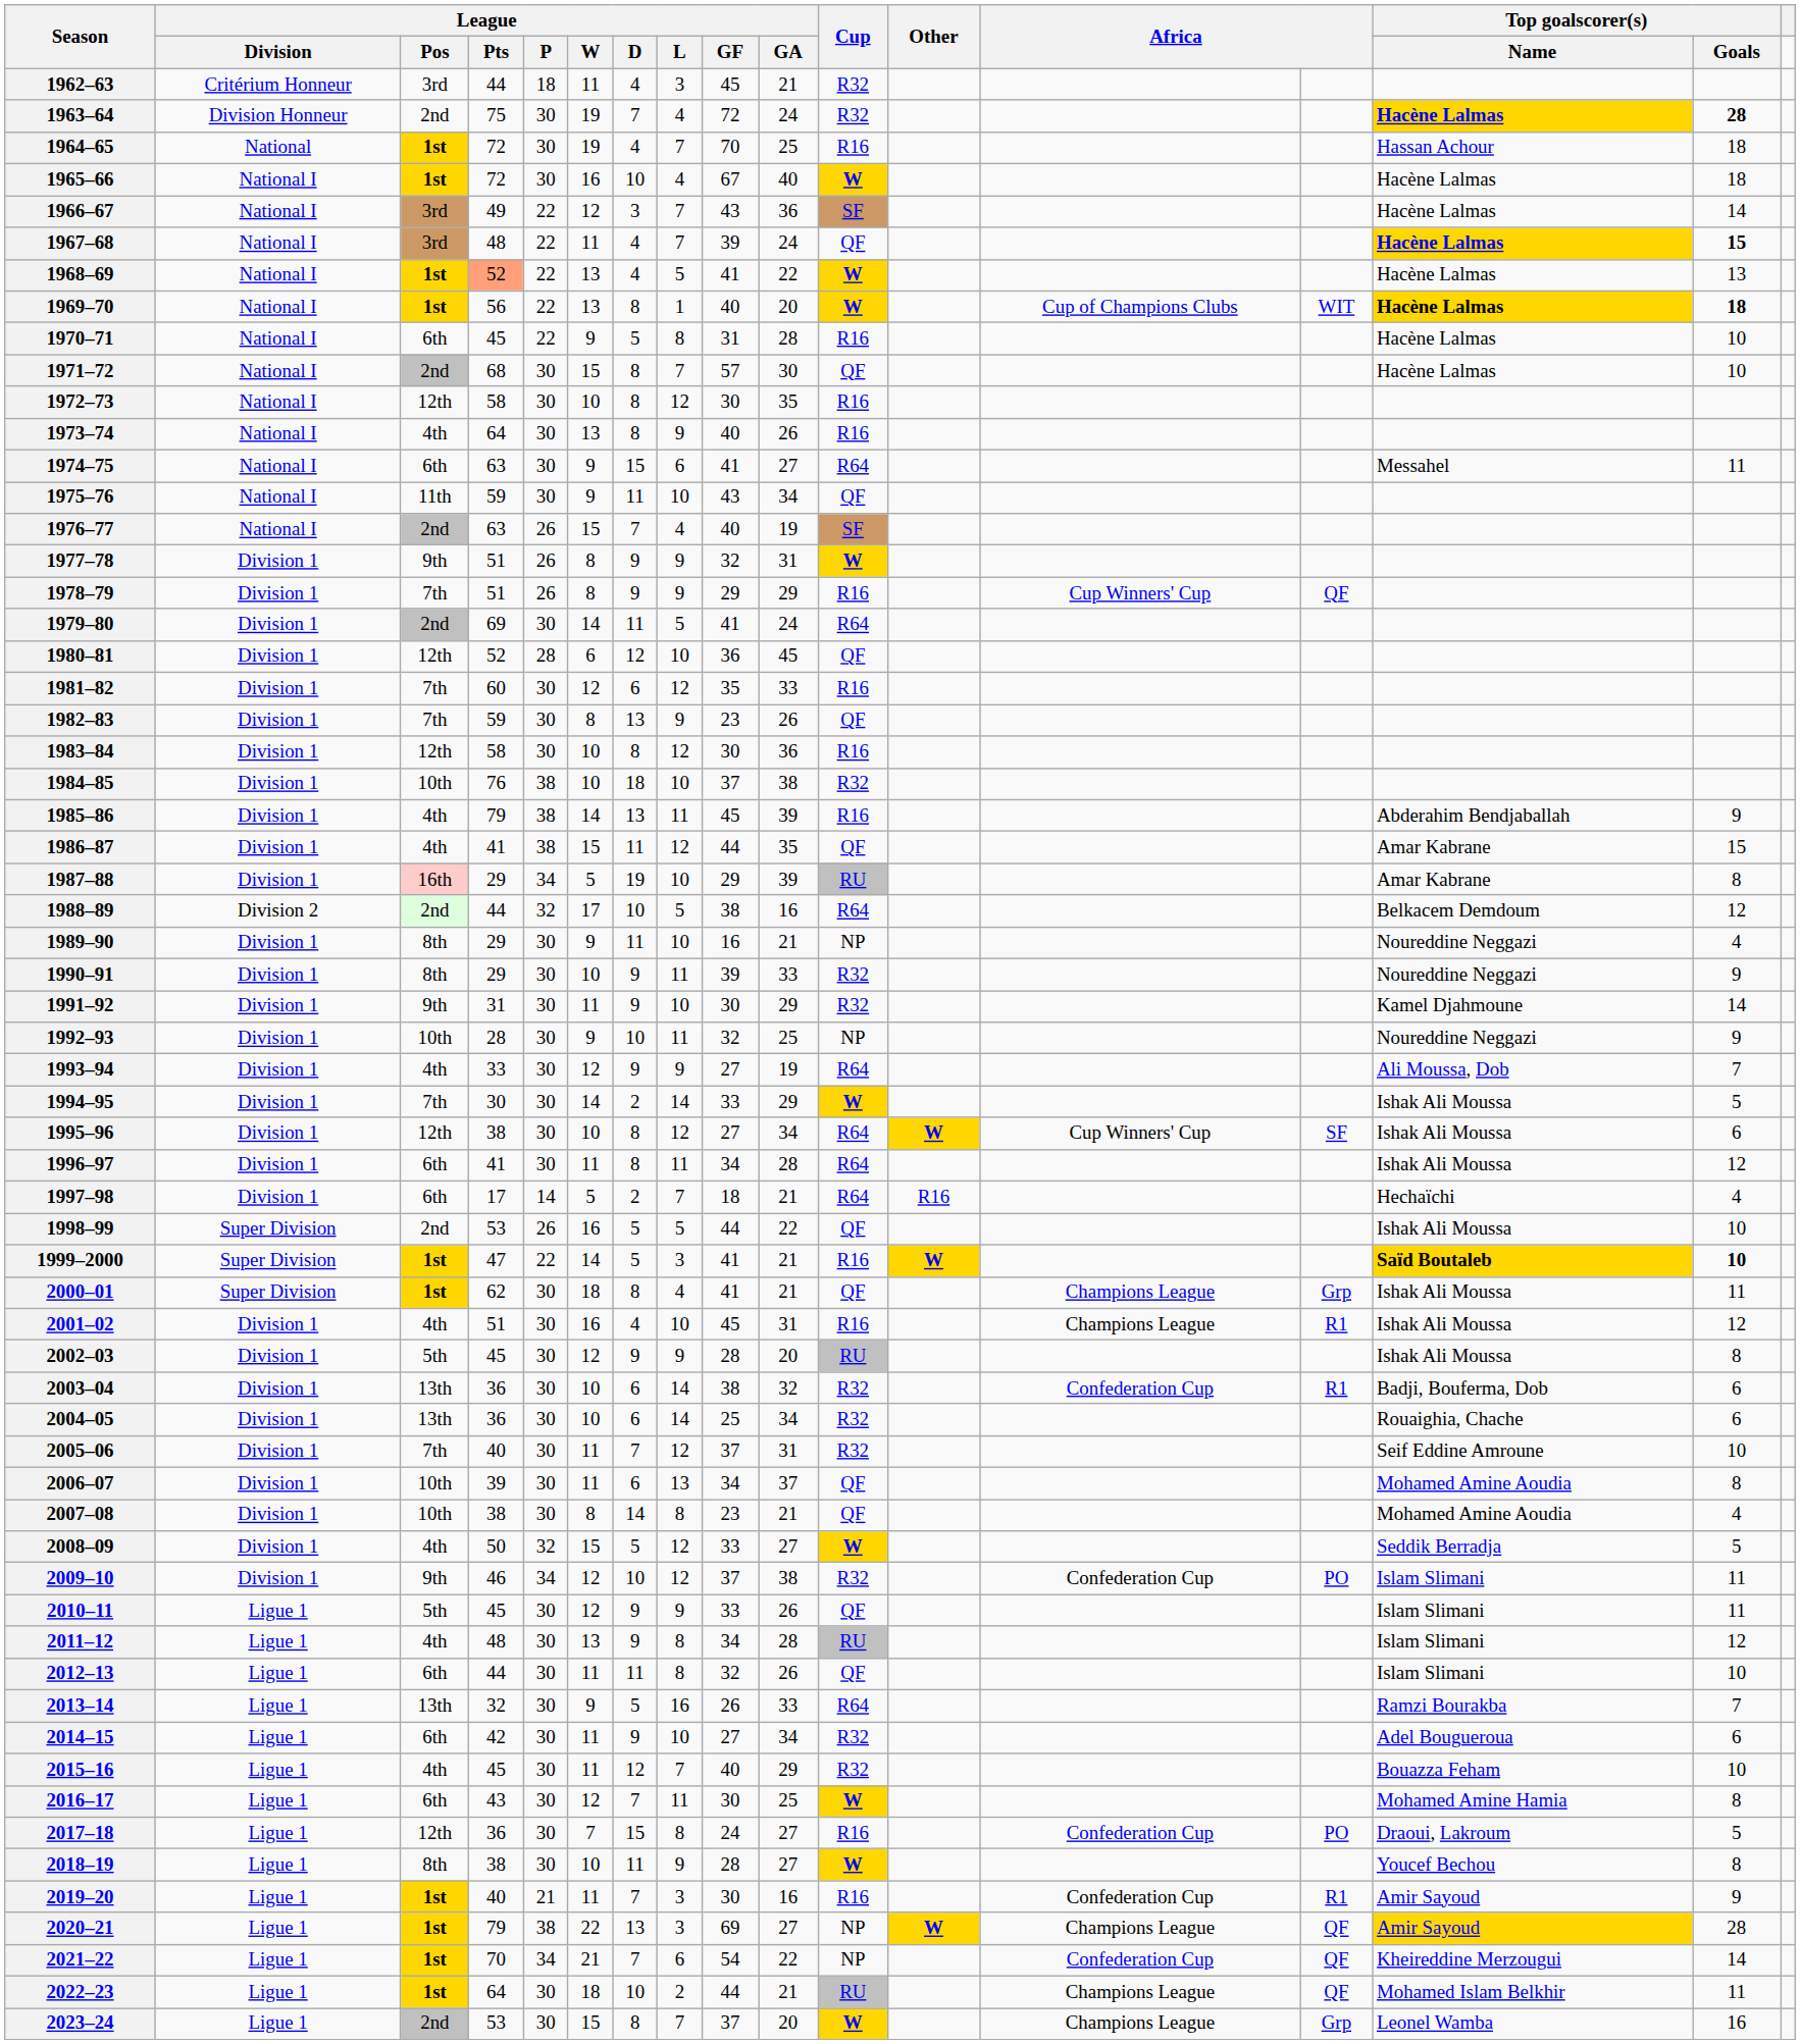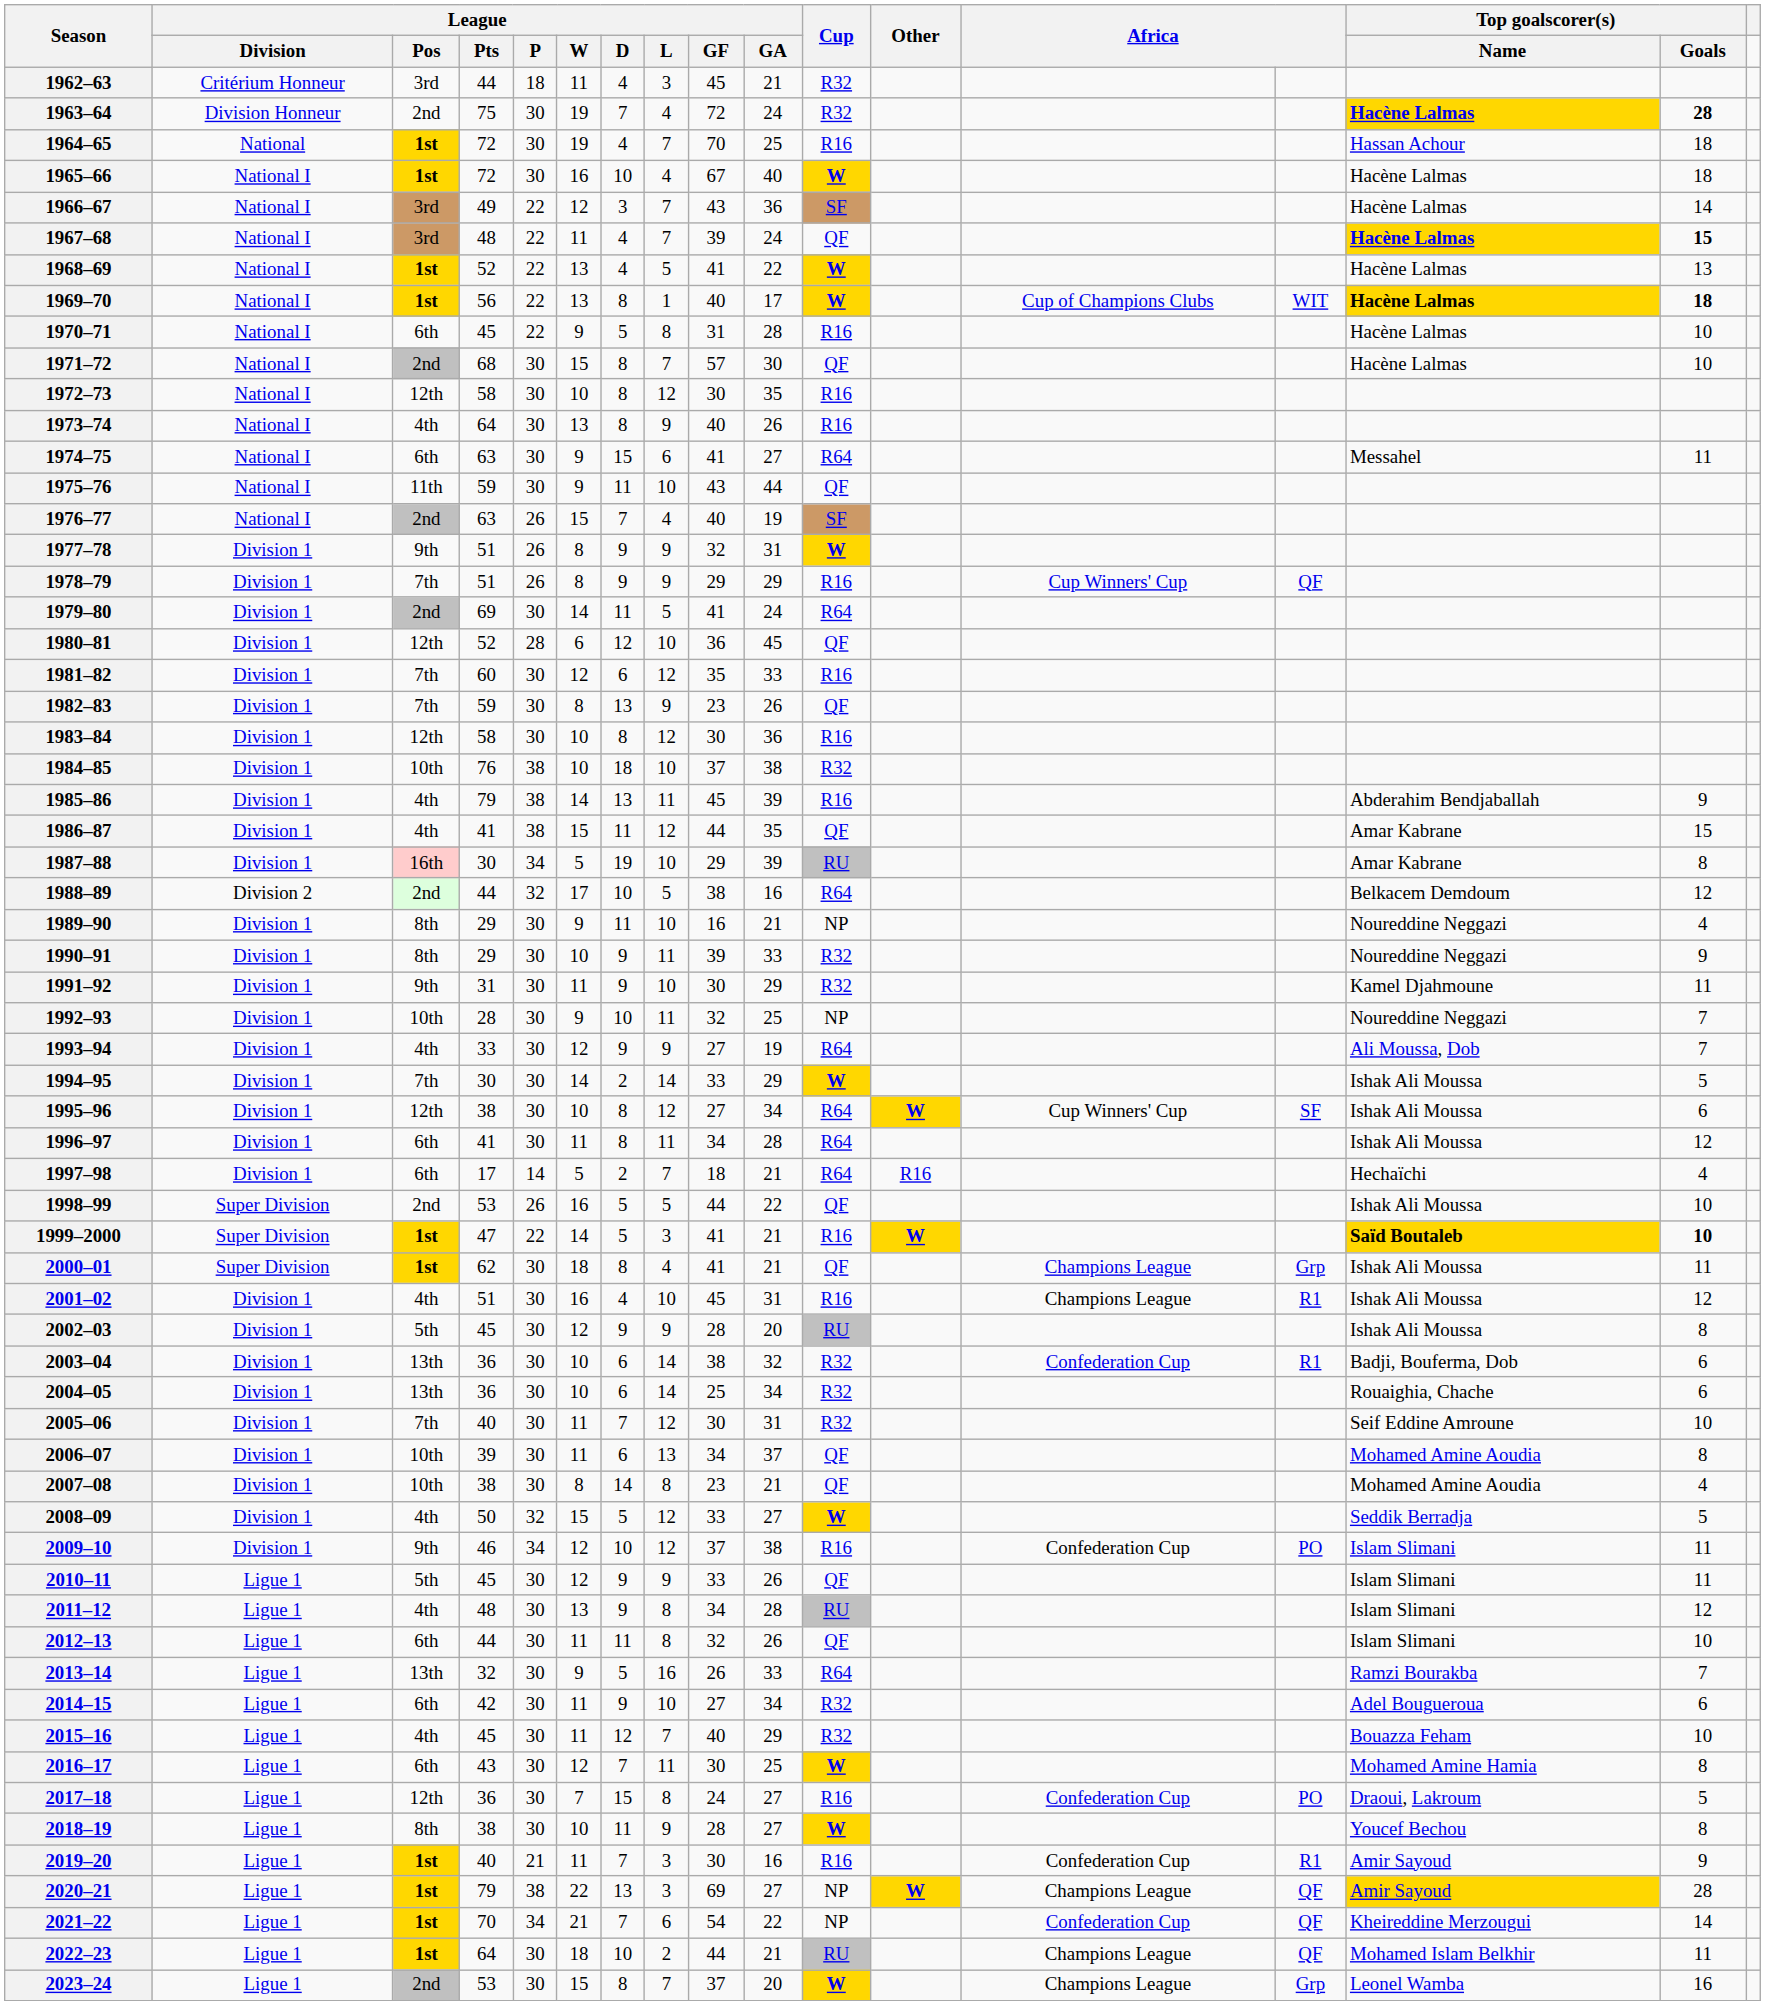1968–69 | League / Pts: lightsalmon background -> no background
1969–70 | League / GA: 20 -> 17
1975–76 | League / GA: 34 -> 44
1987–88 | League / Pts: 29 -> 30
1991–92 | Top goalscorer(s) / Goals: 14 -> 11
1992–93 | Top goalscorer(s) / Goals: 9 -> 7
2005–06 | League / GF: 37 -> 30
2009–10 | Cup: R32 -> R16
